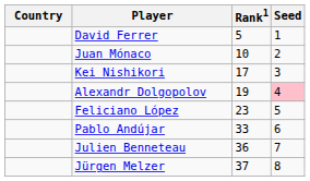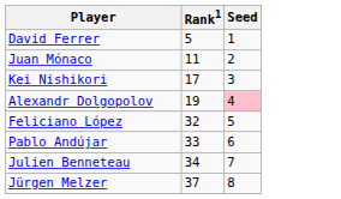- column: Country
Juan Mónaco | Rank1: 10 -> 11
Feliciano López | Rank1: 23 -> 32
Julien Benneteau | Rank1: 36 -> 34
